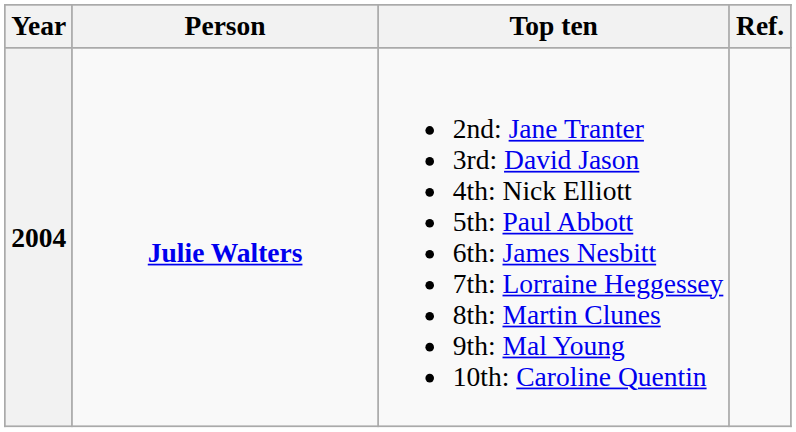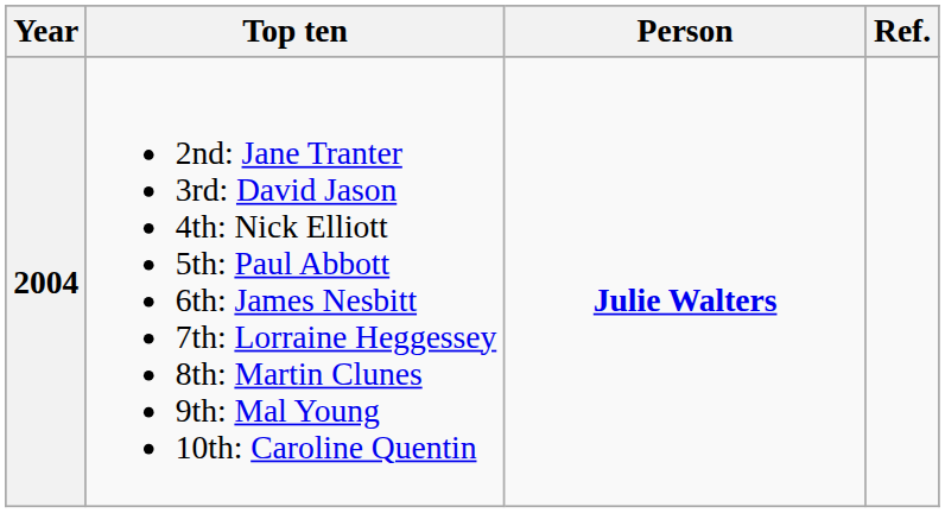columns swapped: Person <-> Top ten
